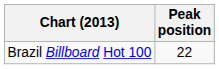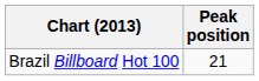Brazil Billboard Hot 100 | Peak position: 22 -> 21
